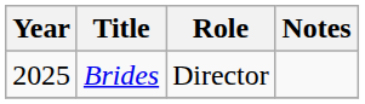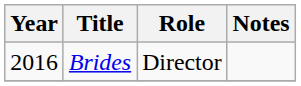Brides | Year: 2025 -> 2016
